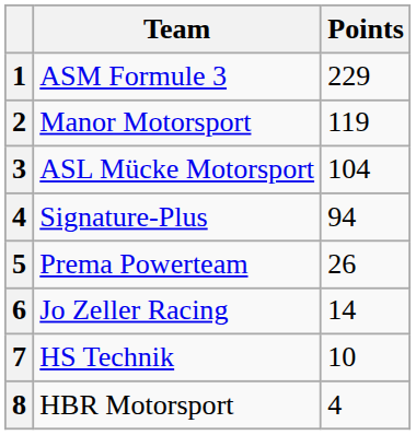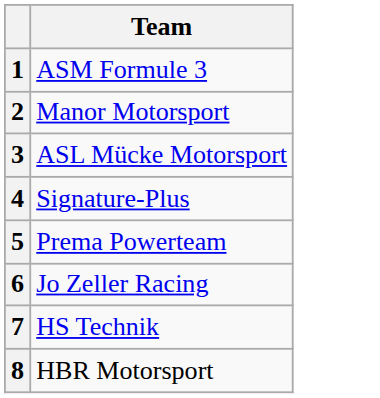- column: Points | 229 | 119 | 104 | 94 | 26 | 14 | 10 | 4
